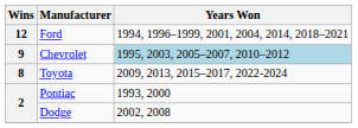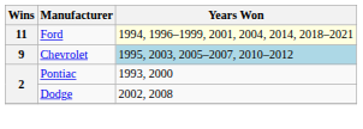Ford | Wins: 12 -> 11
Ford | Years Won: no background -> lightyellow background
- row: 8 | Toyota | 2009, 2013, 2015–2017, 2022-2024
